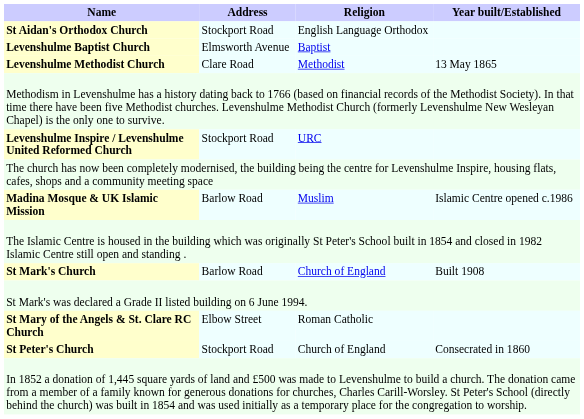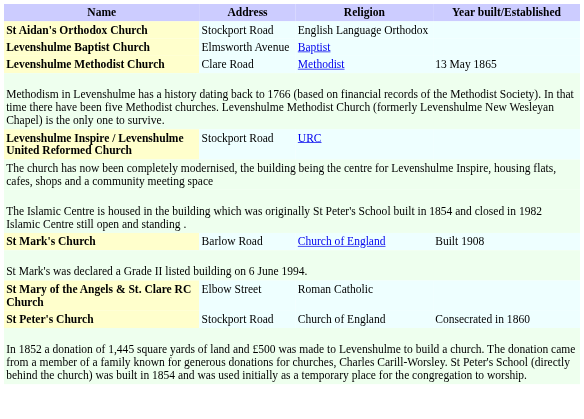- row: Madina Mosque & UK Islamic Mission | Barlow Road | Muslim | Islamic Centre opened c.1986
